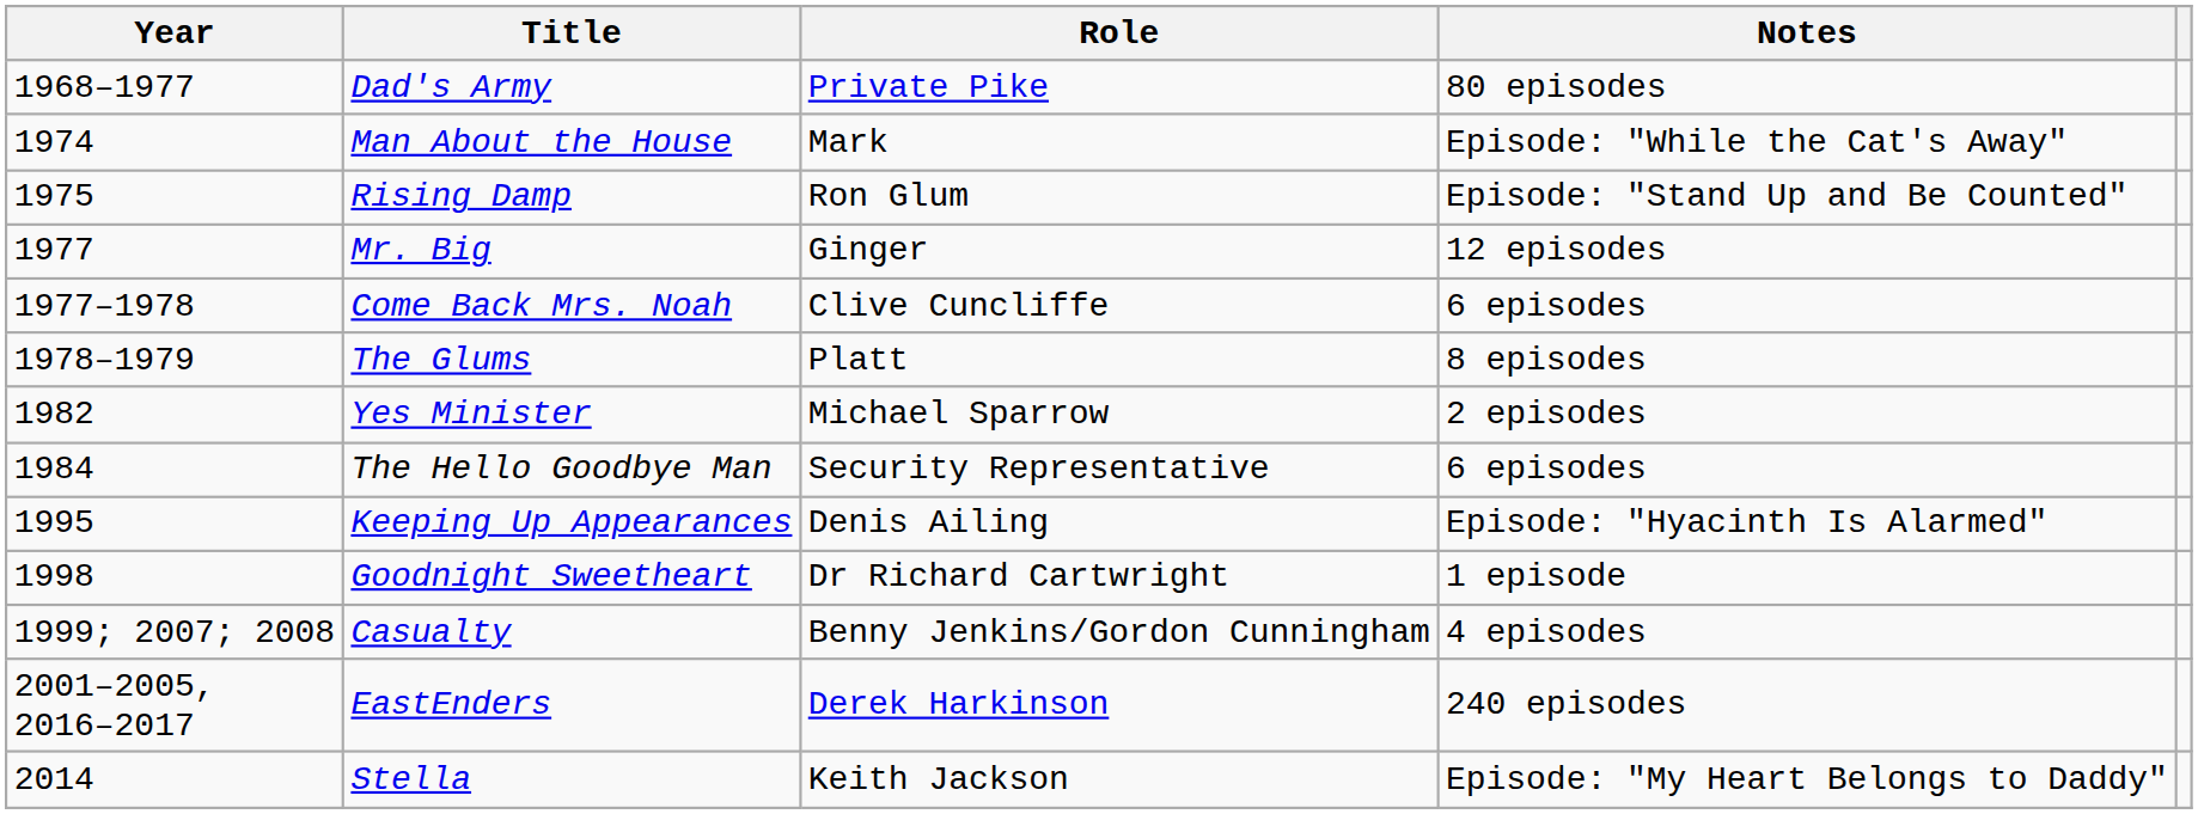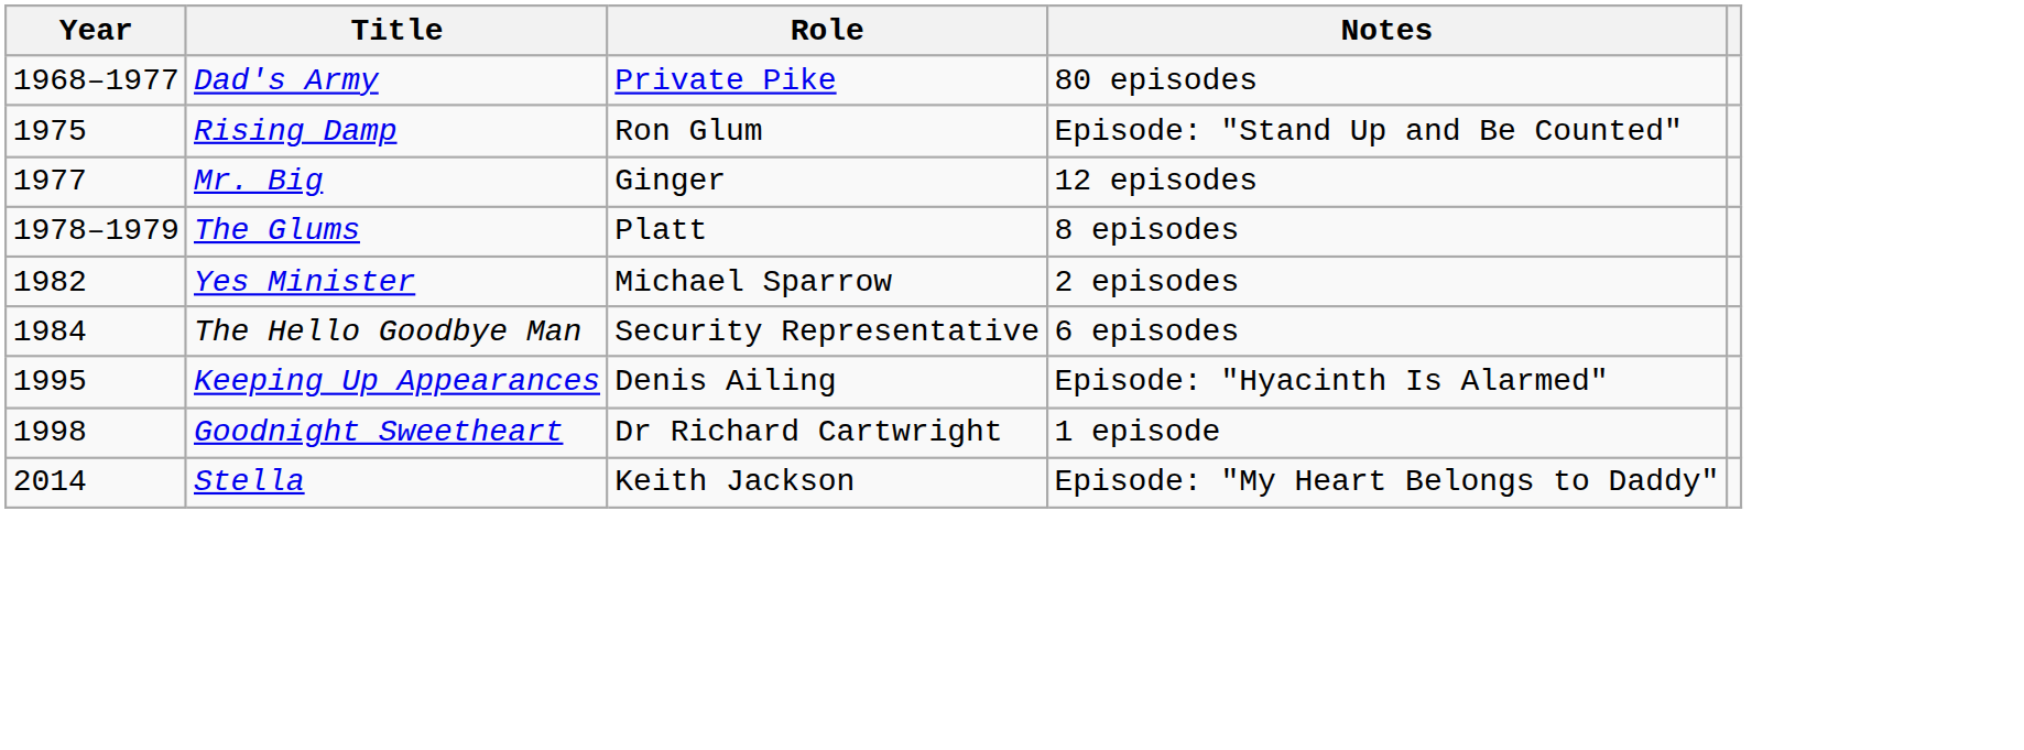- row: 1974 | Man About the House | Mark | Episode: "While the Cat's Away"
- row: 1977–1978 | Come Back Mrs. Noah | Clive Cuncliffe | 6 episodes
- row: 1999; 2007; 2008 | Casualty | Benny Jenkins/Gordon Cunningham | 4 episodes
- row: 2001–2005, 2016–2017 | EastEnders | Derek Harkinson | 240 episodes
